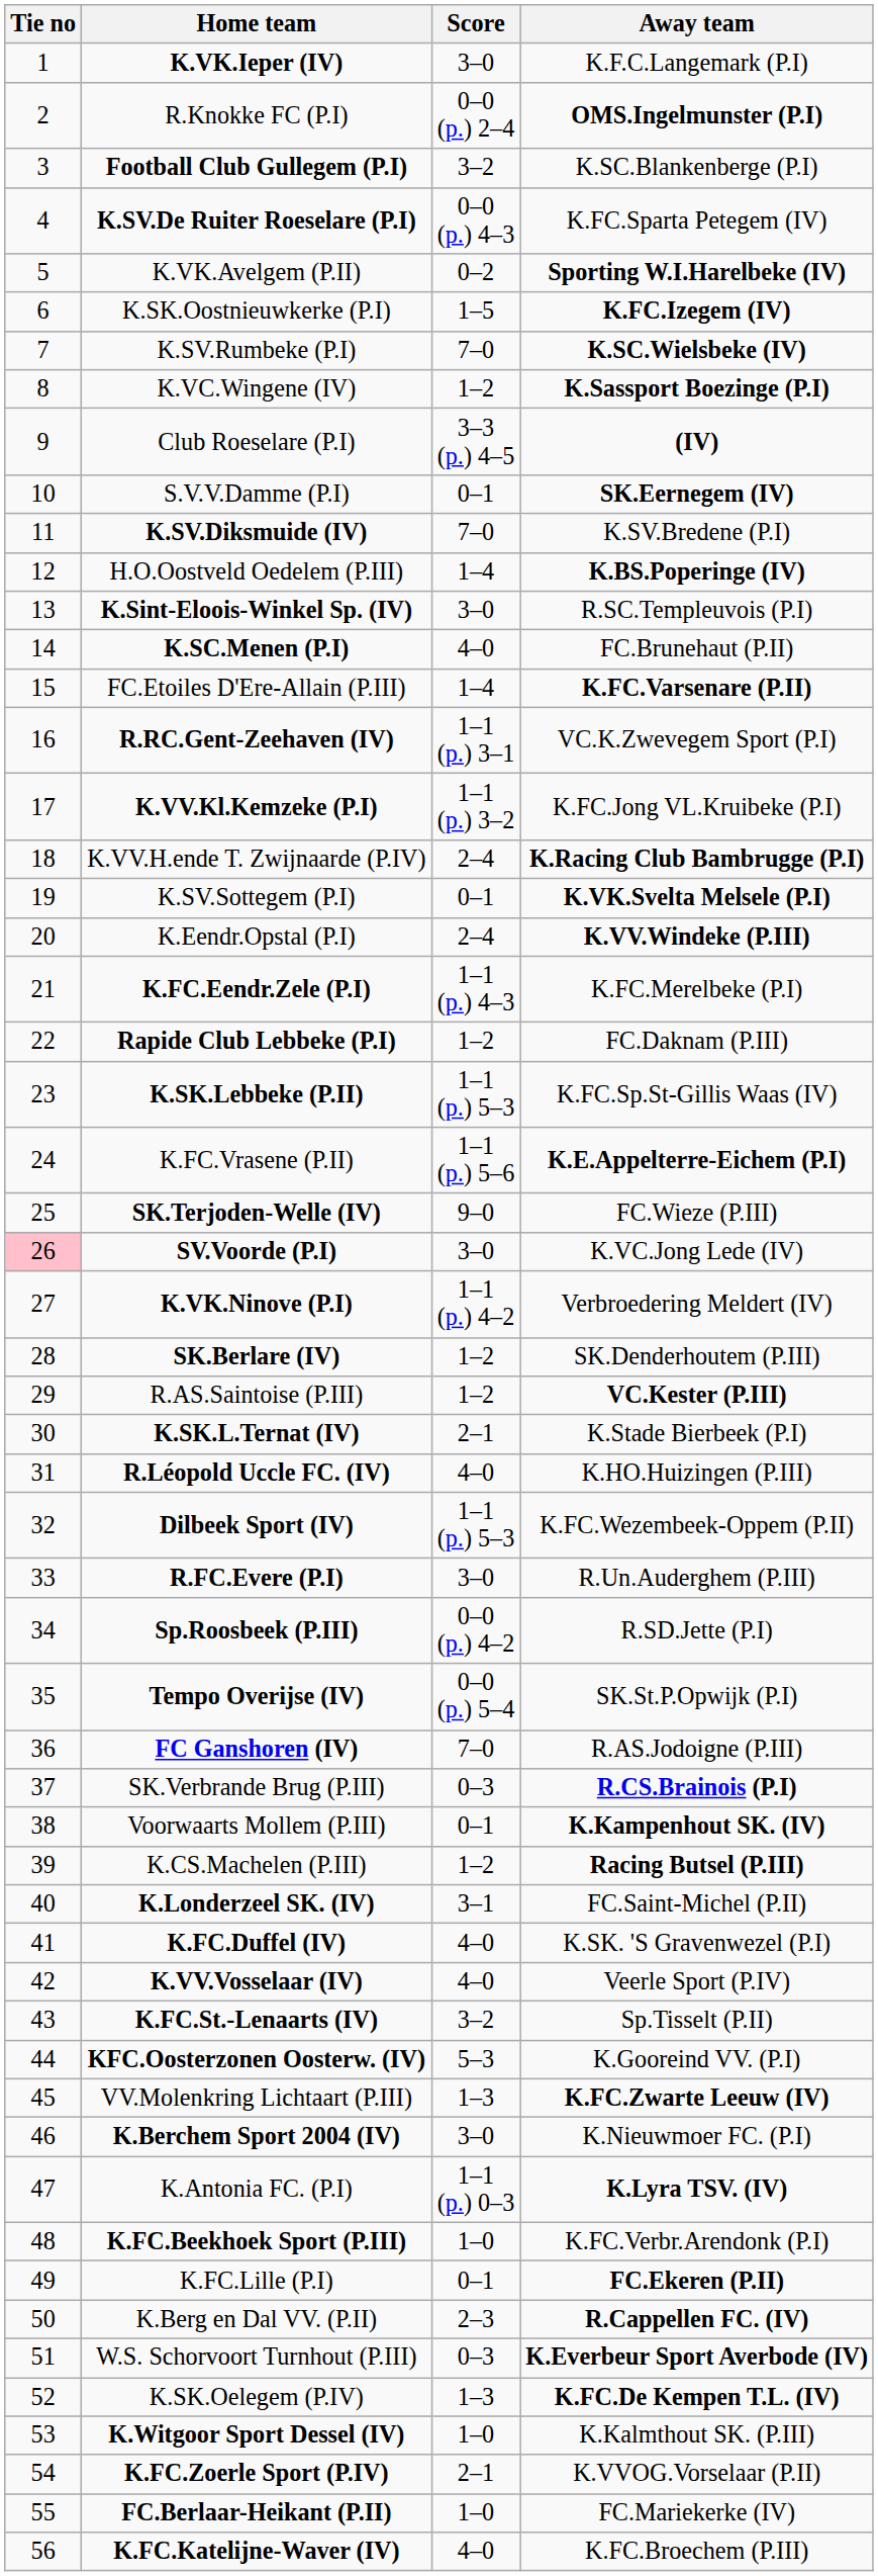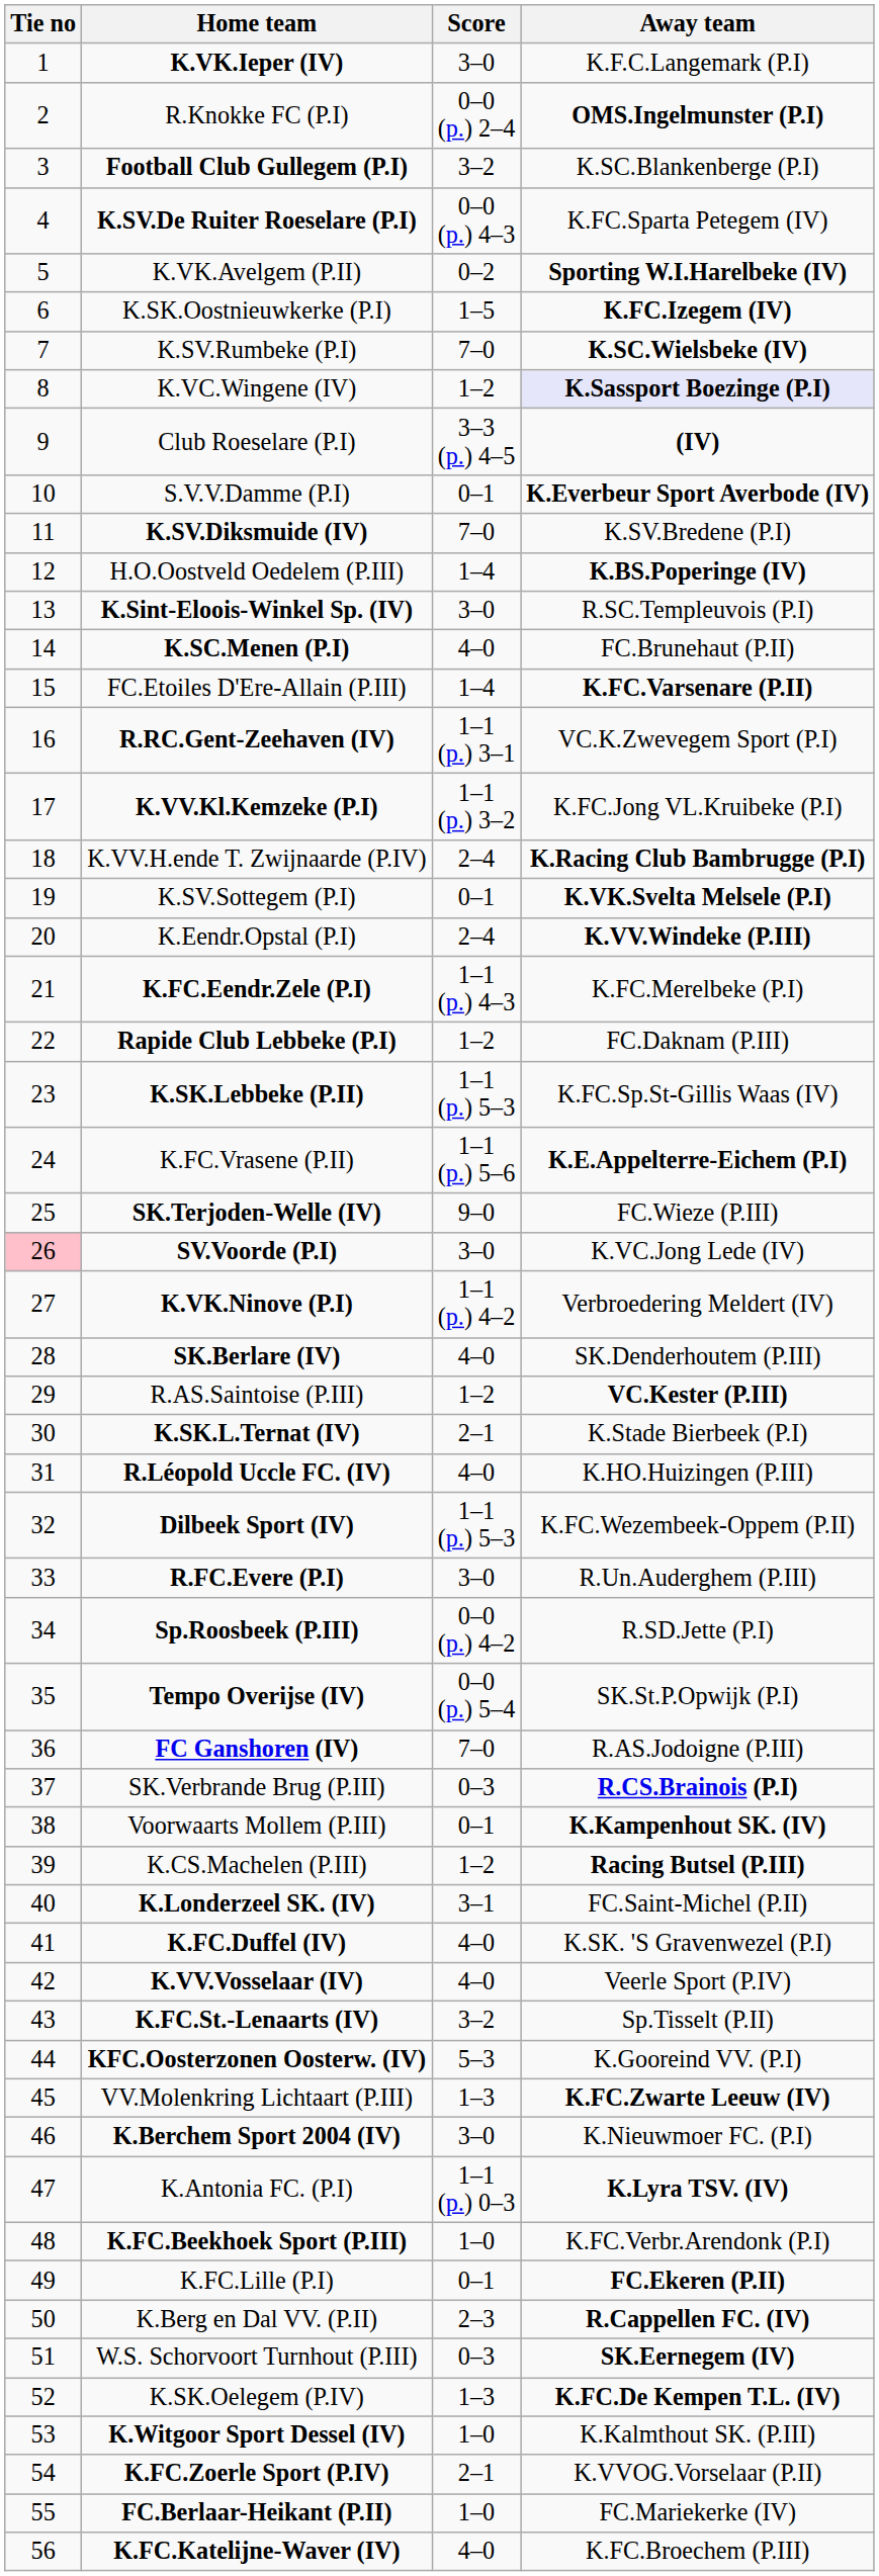K.VC.Wingene (IV) | Away team: no background -> lavender background
S.V.V.Damme (P.I) | Away team: SK.Eernegem (IV) -> K.Everbeur Sport Averbode (IV)
SK.Berlare (IV) | Score: 1–2 -> 4–0
W.S. Schorvoort Turnhout (P.III) | Away team: K.Everbeur Sport Averbode (IV) -> SK.Eernegem (IV)
